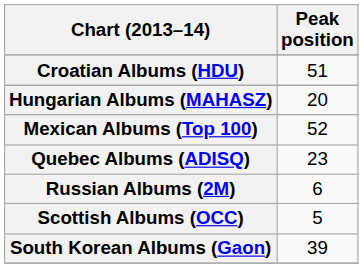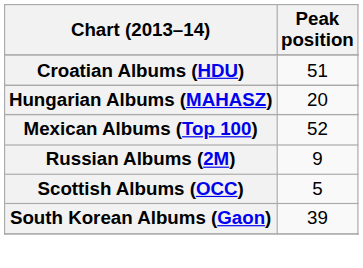- row: Quebec Albums (ADISQ) | 23
Russian Albums (2M) | Peak position: 6 -> 9
